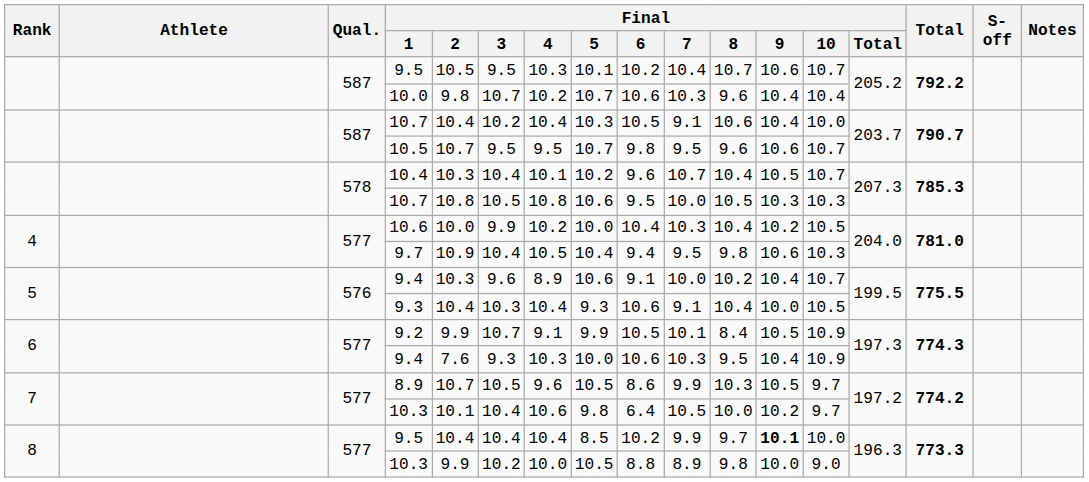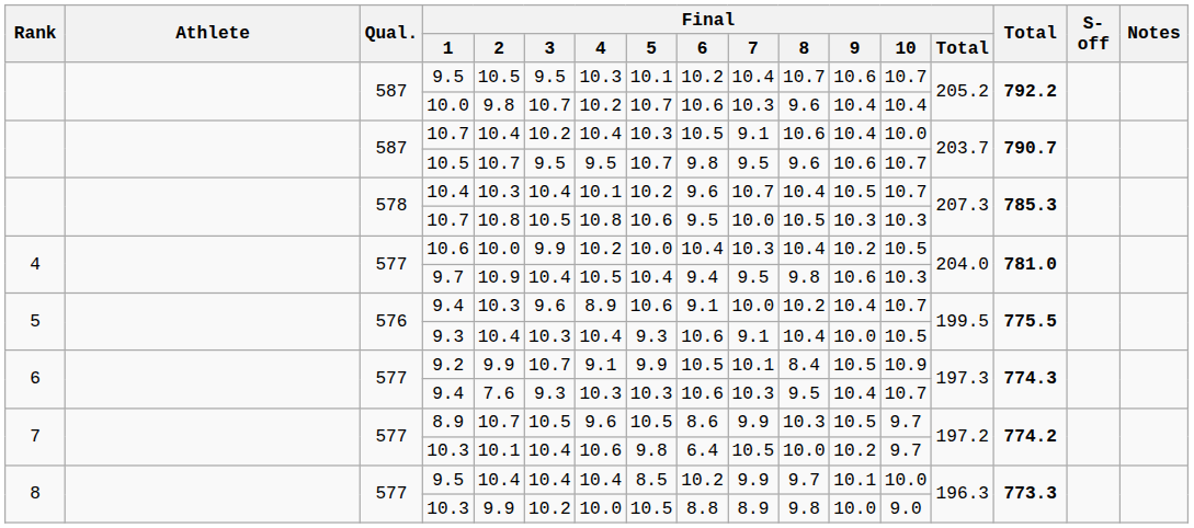6 / 9.4 | Final / 5: 10.0 -> 10.3
6 / 9.4 | Final / 10: 10.9 -> 10.7
8 / 9.5 | Final / 9: bold -> normal
